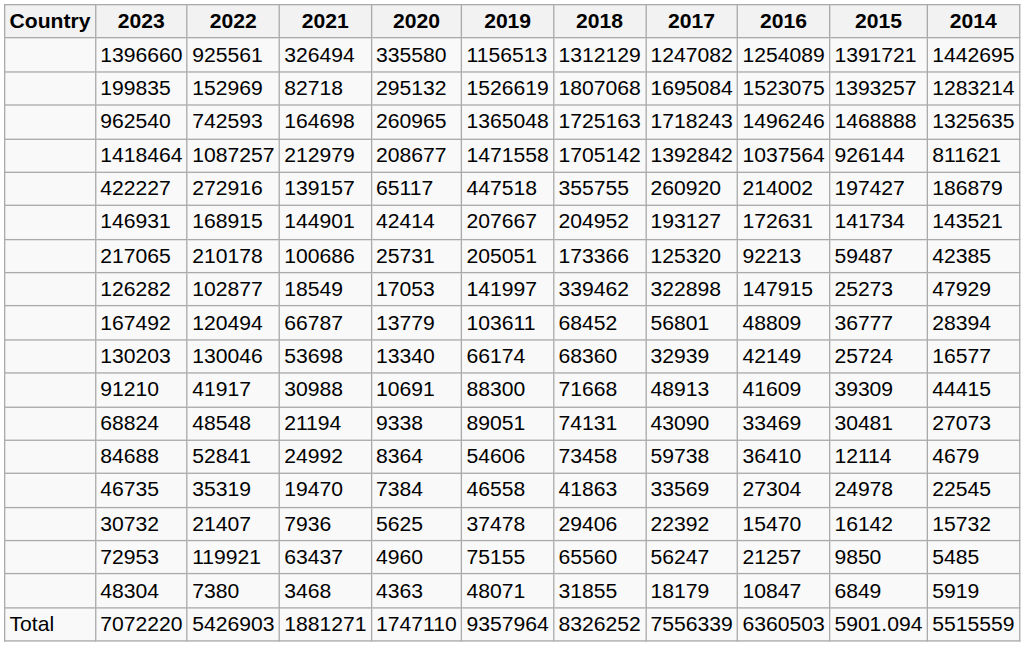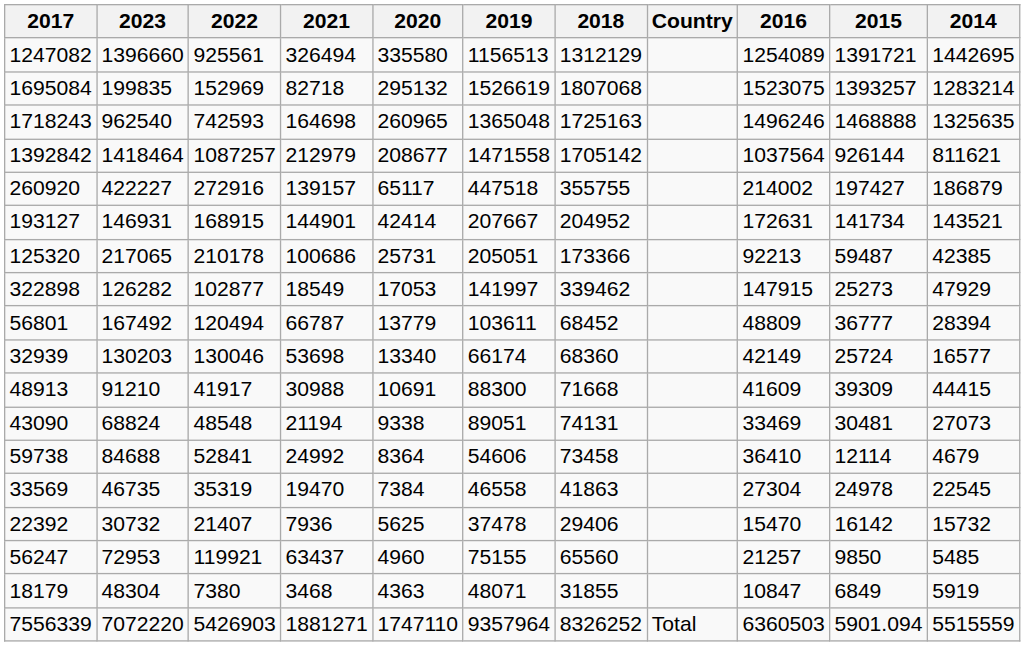columns swapped: Country <-> 2017
